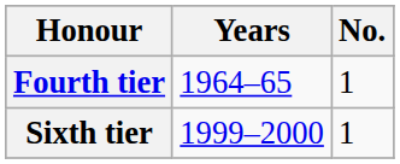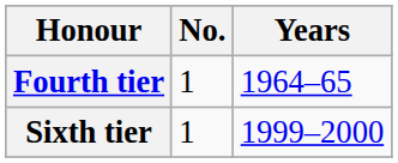columns swapped: No. <-> Years
